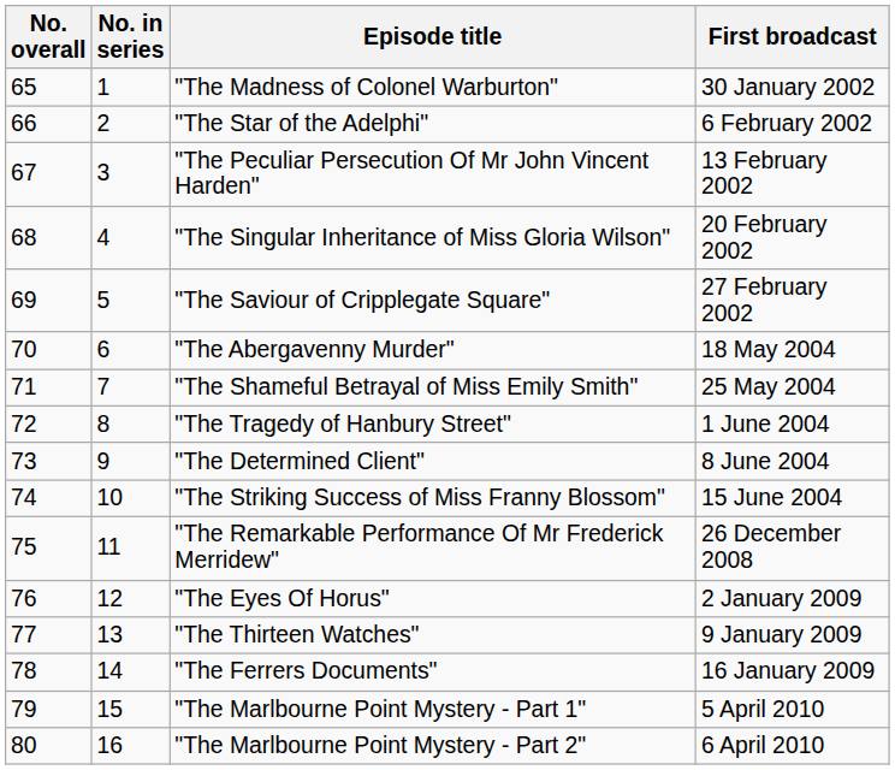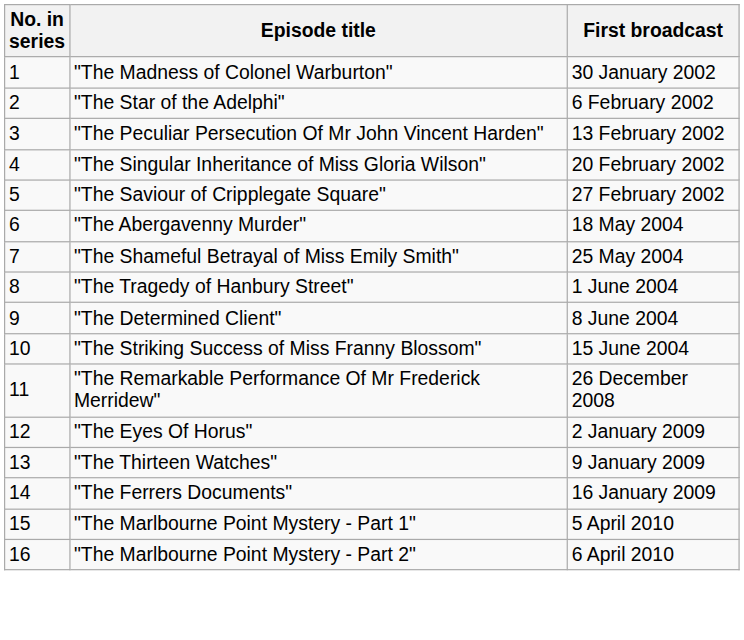- column: No. overall | 65 | 66 | 67 | 68 | 69 | 70 | 71 | 72 | 73 | 74 | 75 | 76 | 77 | 78 | 79 | 80
